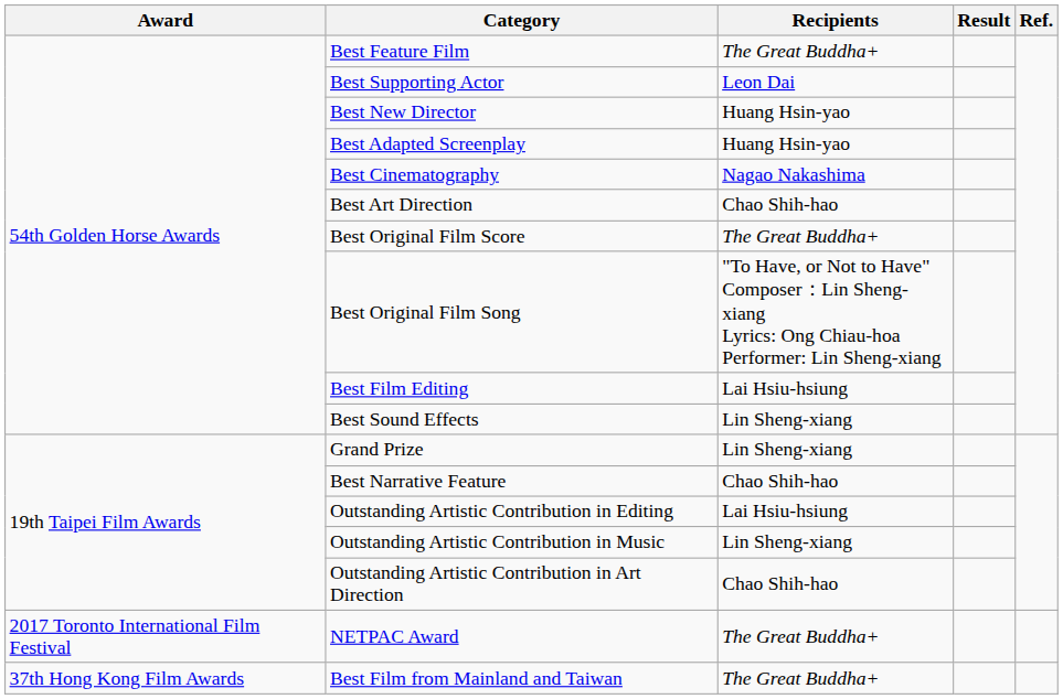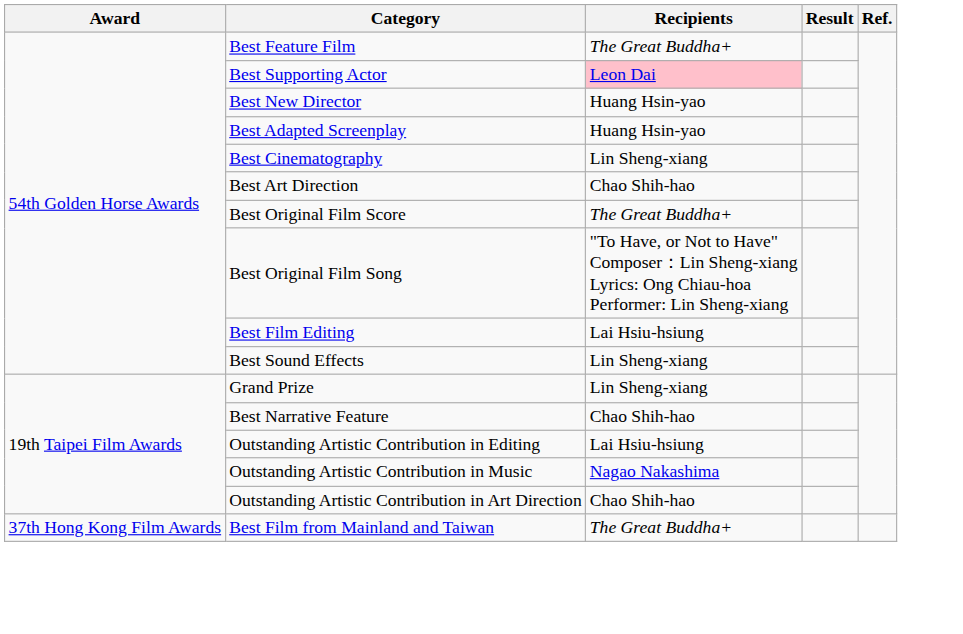Best Supporting Actor | Recipients: no background -> pink background
Best Cinematography | Recipients: Nagao Nakashima -> Lin Sheng-xiang
Outstanding Artistic Contribution in Music | Recipients: Lin Sheng-xiang -> Nagao Nakashima
- row: 2017 Toronto International Film Festival | NETPAC Award | The Great Buddha+
